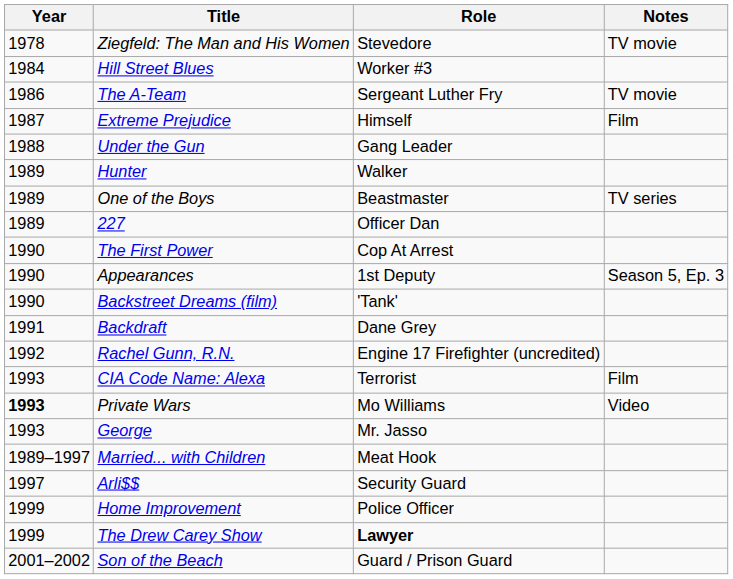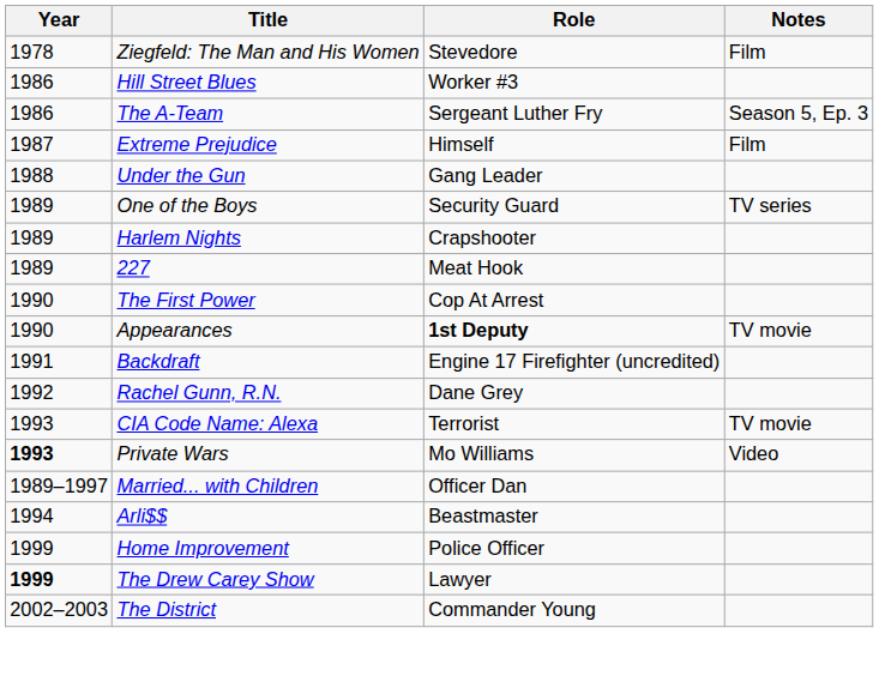Ziegfeld: The Man and His Women | Notes: TV movie -> Film
Hill Street Blues | Year: 1984 -> 1986
The A-Team | Notes: TV movie -> Season 5, Ep. 3
- row: 1989 | Hunter | Walker
One of the Boys | Role: Beastmaster -> Security Guard
+ row: 1989 | Harlem Nights | Crapshooter
227 | Role: Officer Dan -> Meat Hook
Appearances | Role: normal -> bold
Appearances | Notes: Season 5, Ep. 3 -> TV movie
- row: 1990 | Backstreet Dreams (film) | 'Tank'
Backdraft | Role: Dane Grey -> Engine 17 Firefighter (uncredited)
Rachel Gunn, R.N. | Role: Engine 17 Firefighter (uncredited) -> Dane Grey
CIA Code Name: Alexa | Notes: Film -> TV movie
- row: 1993 | George | Mr. Jasso
Married... with Children | Role: Meat Hook -> Officer Dan
Arli$$ | Year: 1997 -> 1994
Arli$$ | Role: Security Guard -> Beastmaster
The Drew Carey Show | Year: normal -> bold
The Drew Carey Show | Role: bold -> normal
- row: 2001–2002 | Son of the Beach | Guard / Prison Guard
+ row: 2002–2003 | The District | Commander Young
